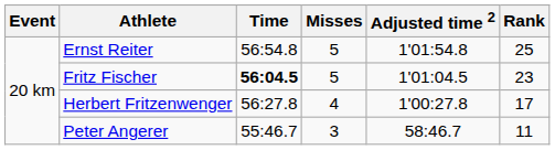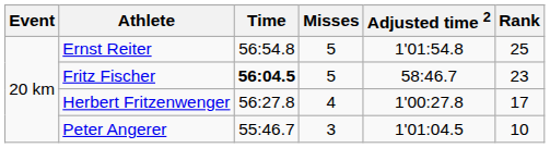Fritz Fischer | Adjusted time 2: 1'01:04.5 -> 58:46.7
Peter Angerer | Adjusted time 2: 58:46.7 -> 1'01:04.5
Peter Angerer | Rank: 11 -> 10
